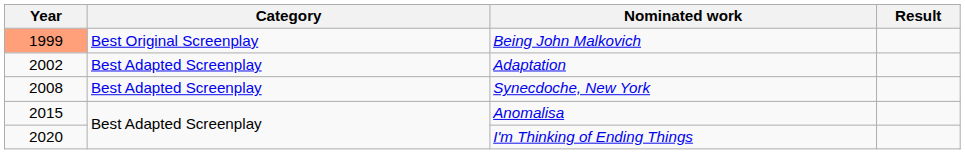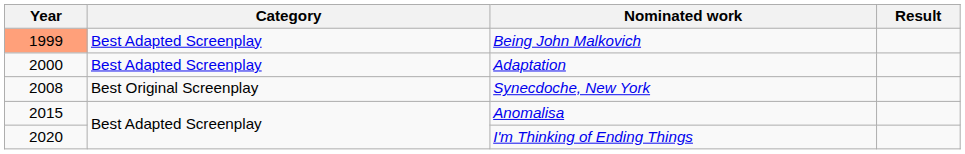Being John Malkovich | Category: Best Original Screenplay -> Best Adapted Screenplay
Adaptation | Year: 2002 -> 2000
Synecdoche, New York | Category: Best Adapted Screenplay -> Best Original Screenplay
